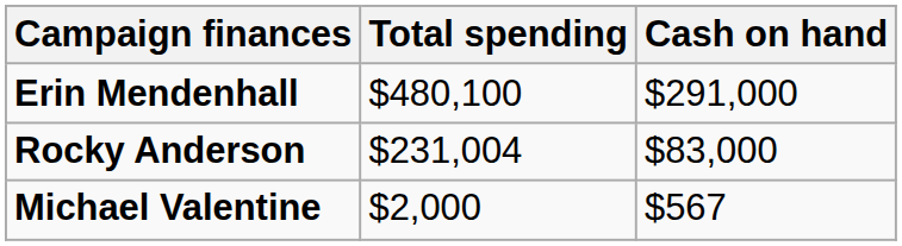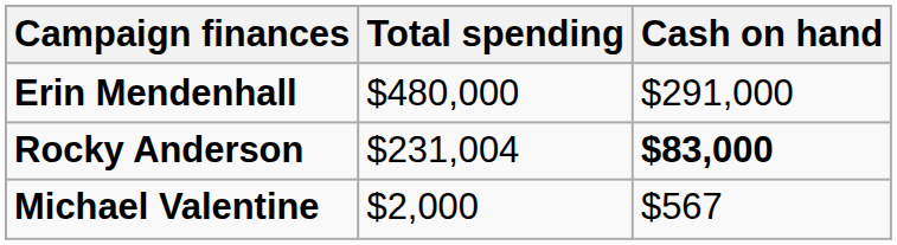Erin Mendenhall | Total spending: $480,100 -> $480,000
Rocky Anderson | Cash on hand: normal -> bold
